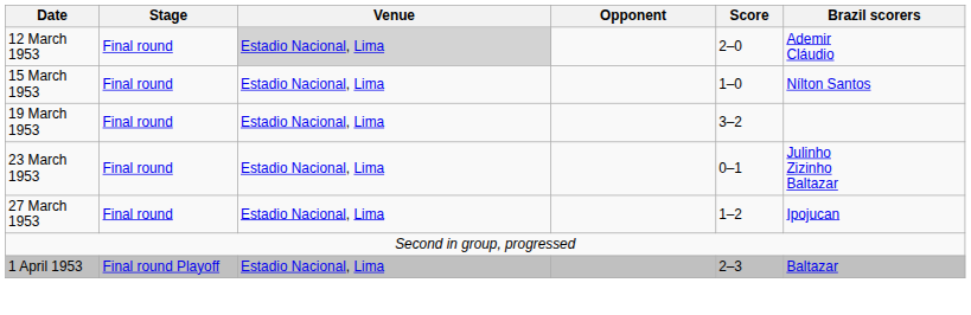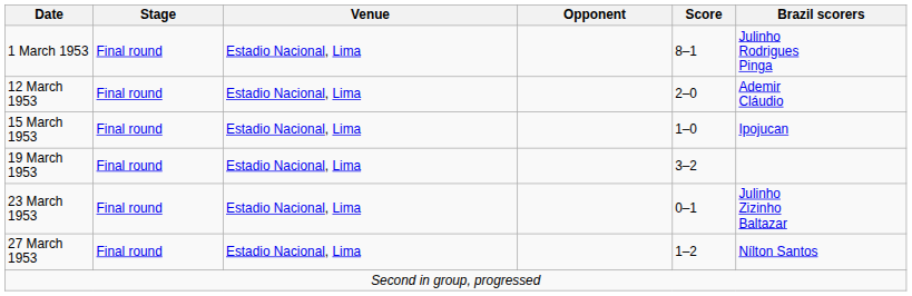+ row: 1 March 1953 | Final round | Estadio Nacional, Lima | 8–1 | Julinho Rodrigues Pinga
12 March 1953 | Venue: lightgrey background -> no background
15 March 1953 | Brazil scorers: Nílton Santos -> Ipojucan
27 March 1953 | Brazil scorers: Ipojucan -> Nílton Santos
- row: 1 April 1953 | Final round Playoff | Estadio Nacional, Lima | 2–3 | Baltazar
